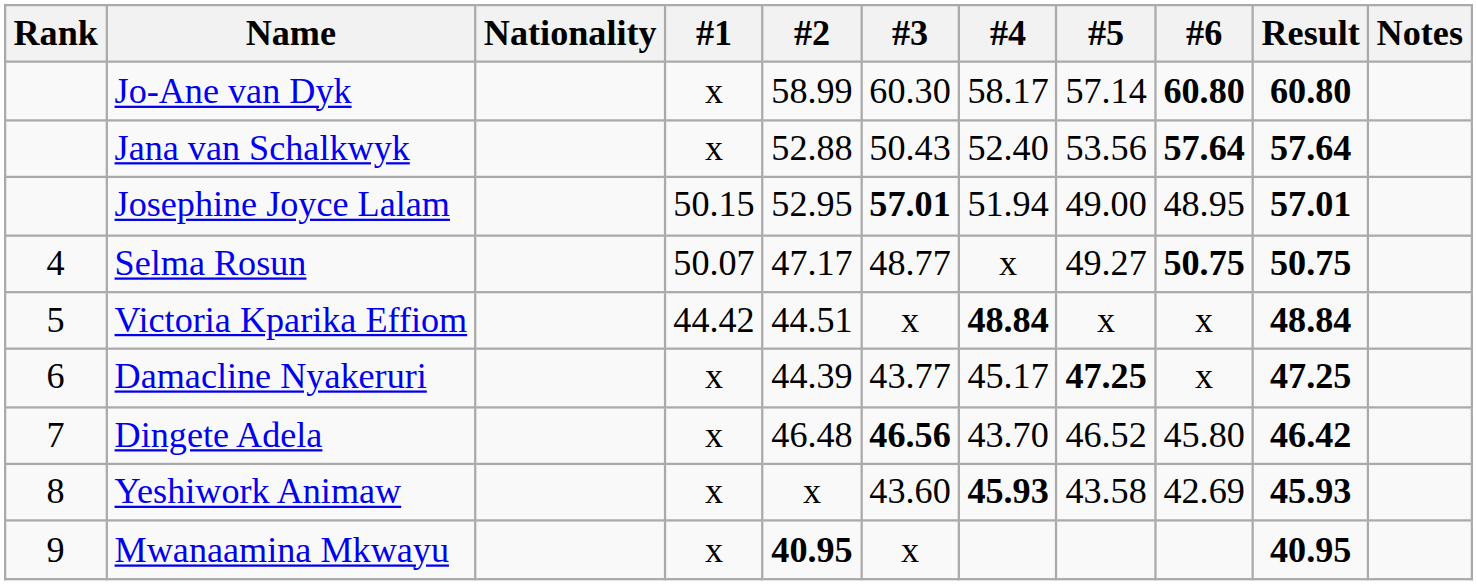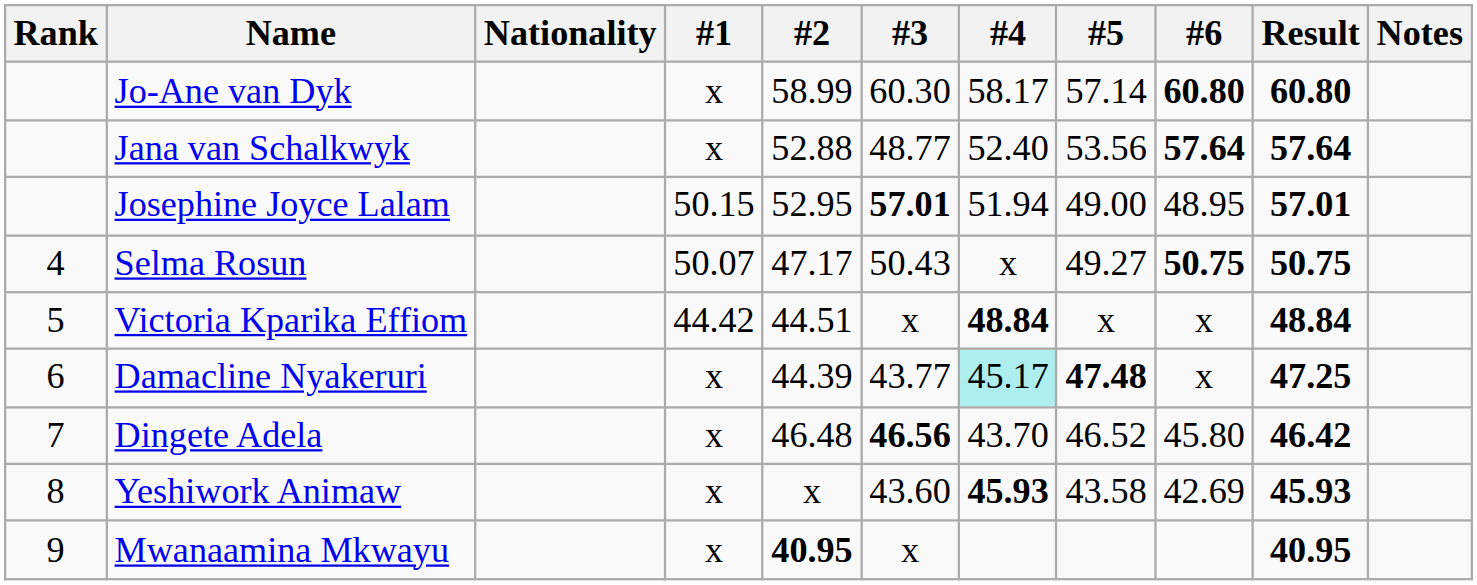Jana van Schalkwyk | #3: 50.43 -> 48.77
Selma Rosun | #3: 48.77 -> 50.43
Damacline Nyakeruri | #4: no background -> paleturquoise background
Damacline Nyakeruri | #5: 47.25 -> 47.48
